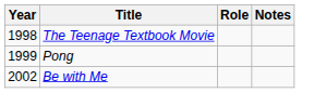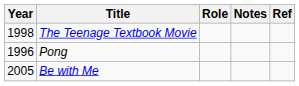+ column: Ref
Pong | Year: 1999 -> 1996
Be with Me | Year: 2002 -> 2005
